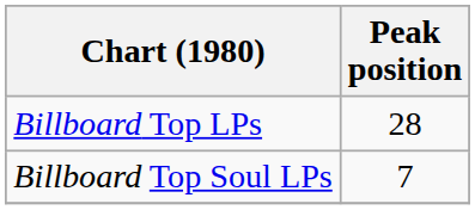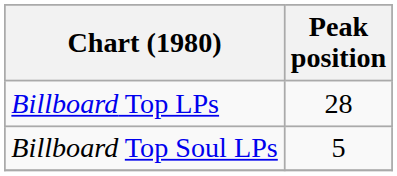Billboard Top Soul LPs | Peak position: 7 -> 5
